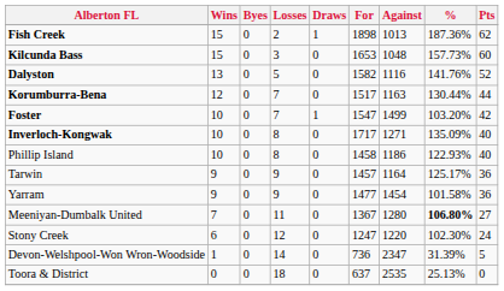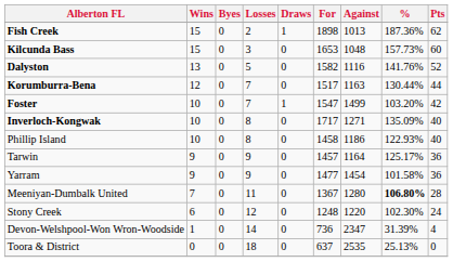Meeniyan-Dumbalk United | Pts: 27 -> 28
Stony Creek | For: 1247 -> 1248
Devon-Welshpool-Won Wron-Woodside | Pts: 5 -> 4
